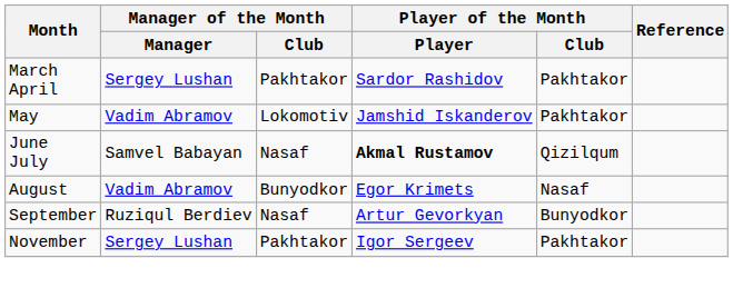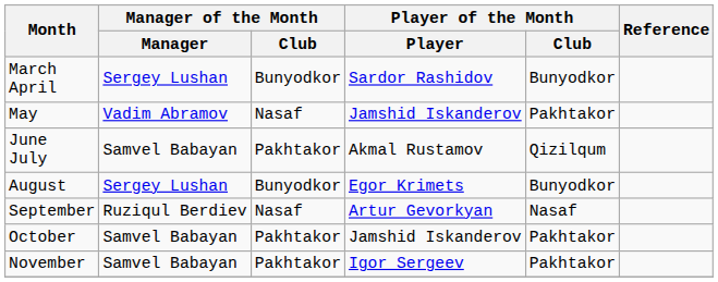March April | Manager of the Month / Club: Pakhtakor -> Bunyodkor
March April | Player of the Month / Club: Pakhtakor -> Bunyodkor
May | Manager of the Month / Club: Lokomotiv -> Nasaf
June July | Manager of the Month / Club: Nasaf -> Pakhtakor
June July | Player of the Month / Player: bold -> normal
August | Manager of the Month / Manager: Vadim Abramov -> Sergey Lushan
August | Player of the Month / Club: Nasaf -> Bunyodkor
September | Player of the Month / Club: Bunyodkor -> Nasaf
+ row: October | Samvel Babayan | Pakhtakor | Jamshid Iskanderov | Pakhtakor
November | Manager of the Month / Manager: Sergey Lushan -> Samvel Babayan
